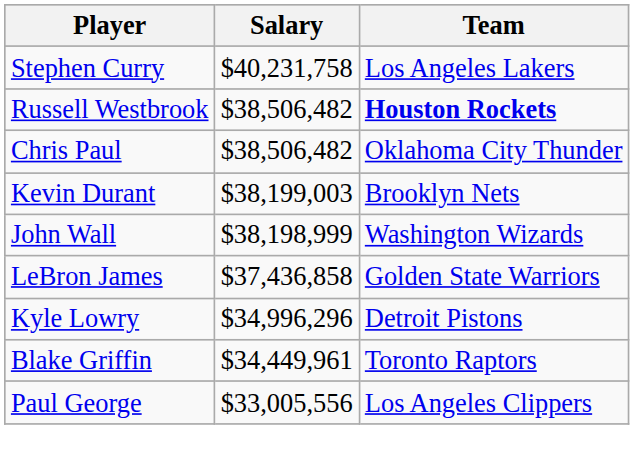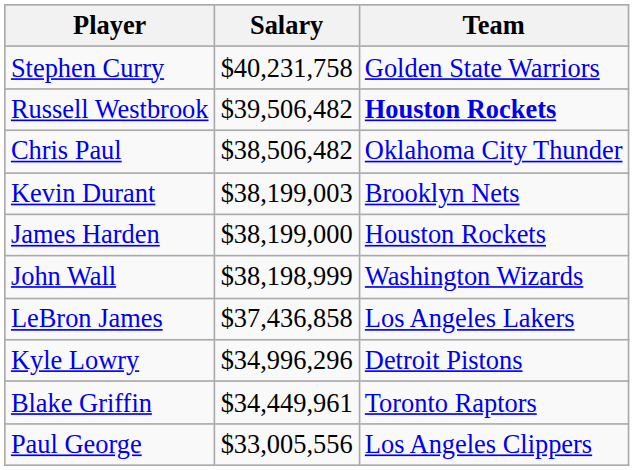Stephen Curry | Team: Los Angeles Lakers -> Golden State Warriors
Russell Westbrook | Salary: $38,506,482 -> $39,506,482
+ row: James Harden | $38,199,000 | Houston Rockets
LeBron James | Team: Golden State Warriors -> Los Angeles Lakers
